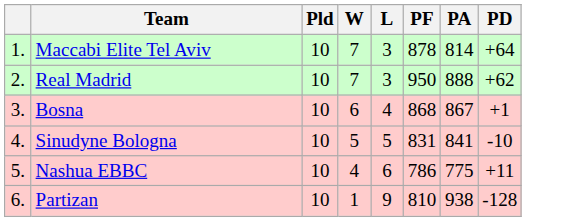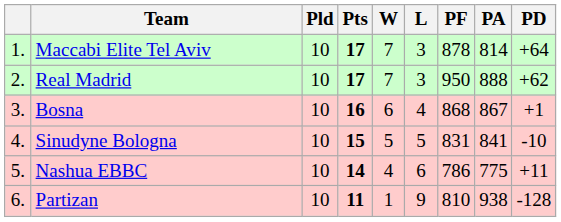+ column: Pts | 17 | 17 | 16 | 15 | 14 | 11
